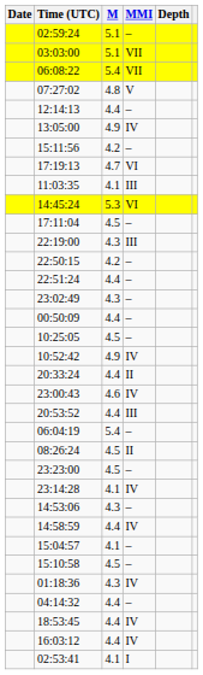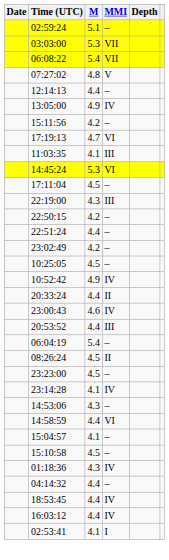03:03:00 | M: 5.1 -> 5.3
23:02:49 | M: 4.3 -> 4.2
- row: 00:50:09 | 4.4 | –
14:58:59 | MMI: IV -> VI
